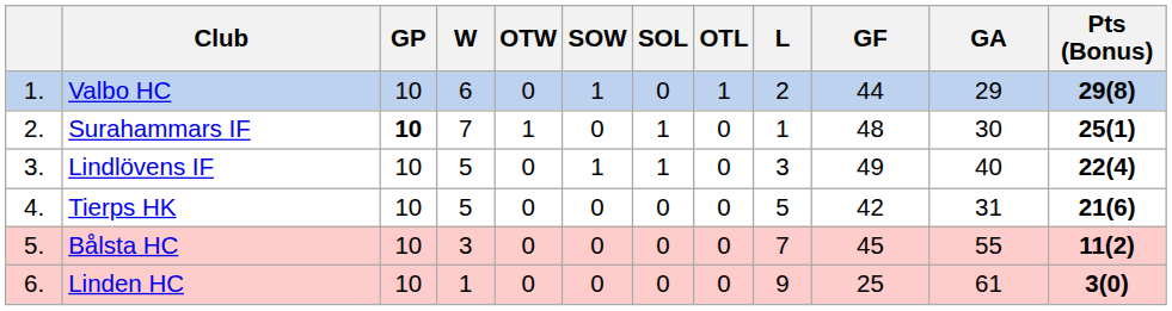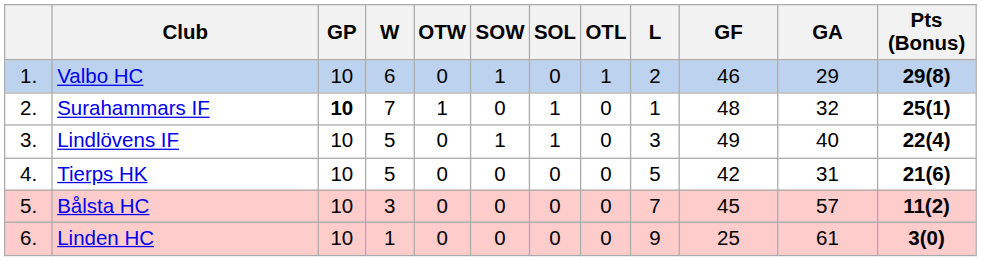Valbo HC | GF: 44 -> 46
Surahammars IF | GA: 30 -> 32
Bålsta HC | GA: 55 -> 57
